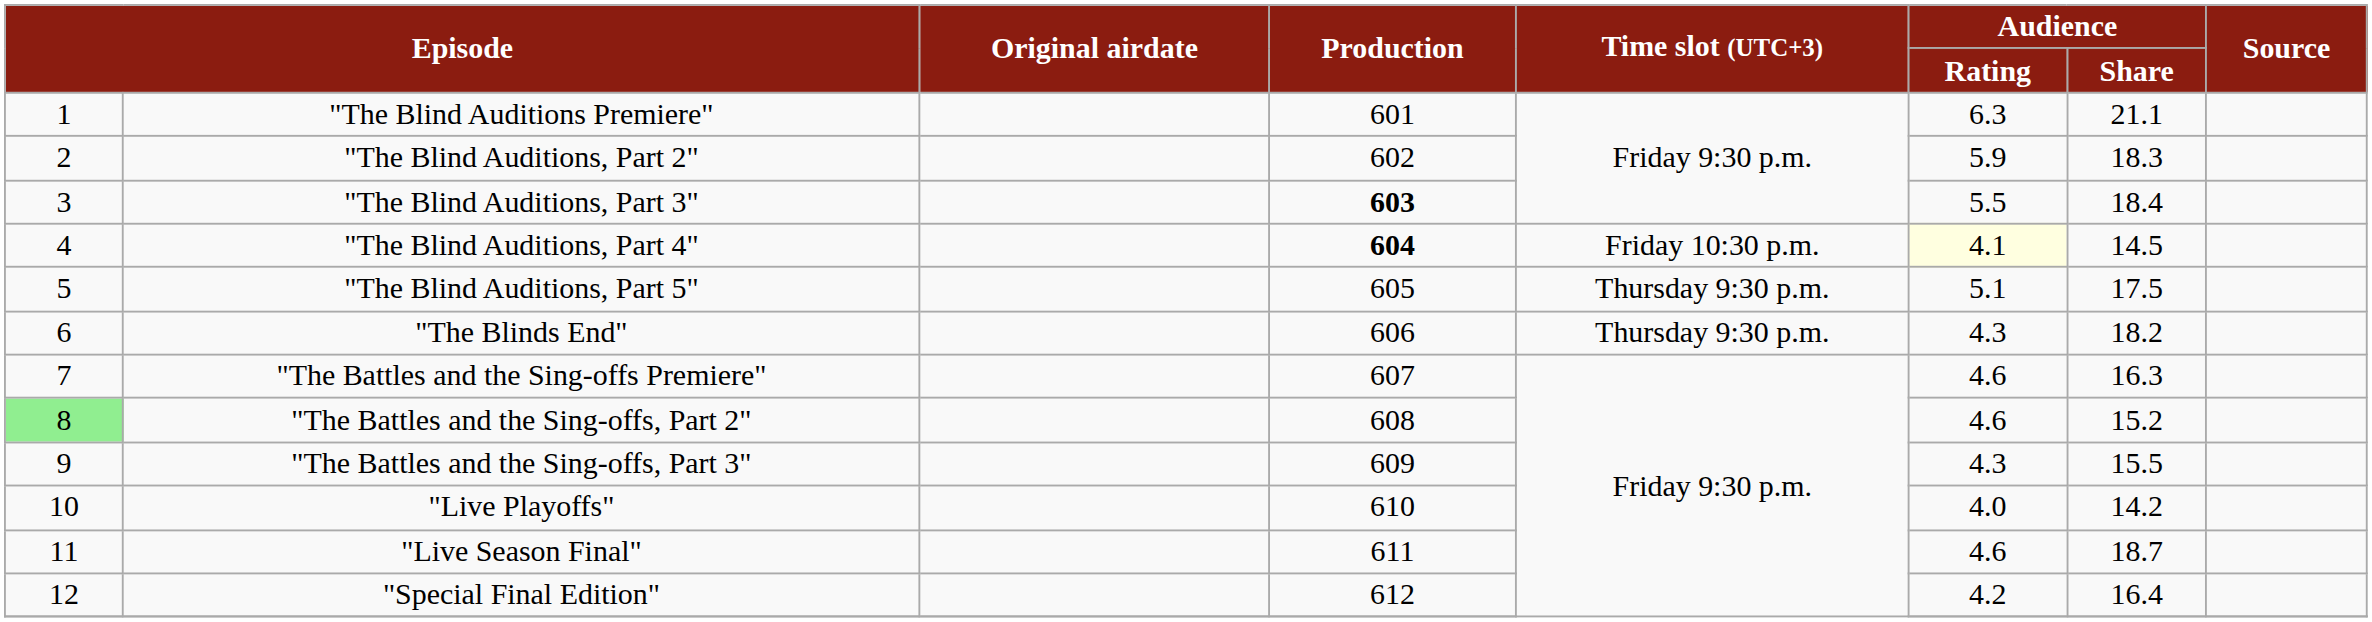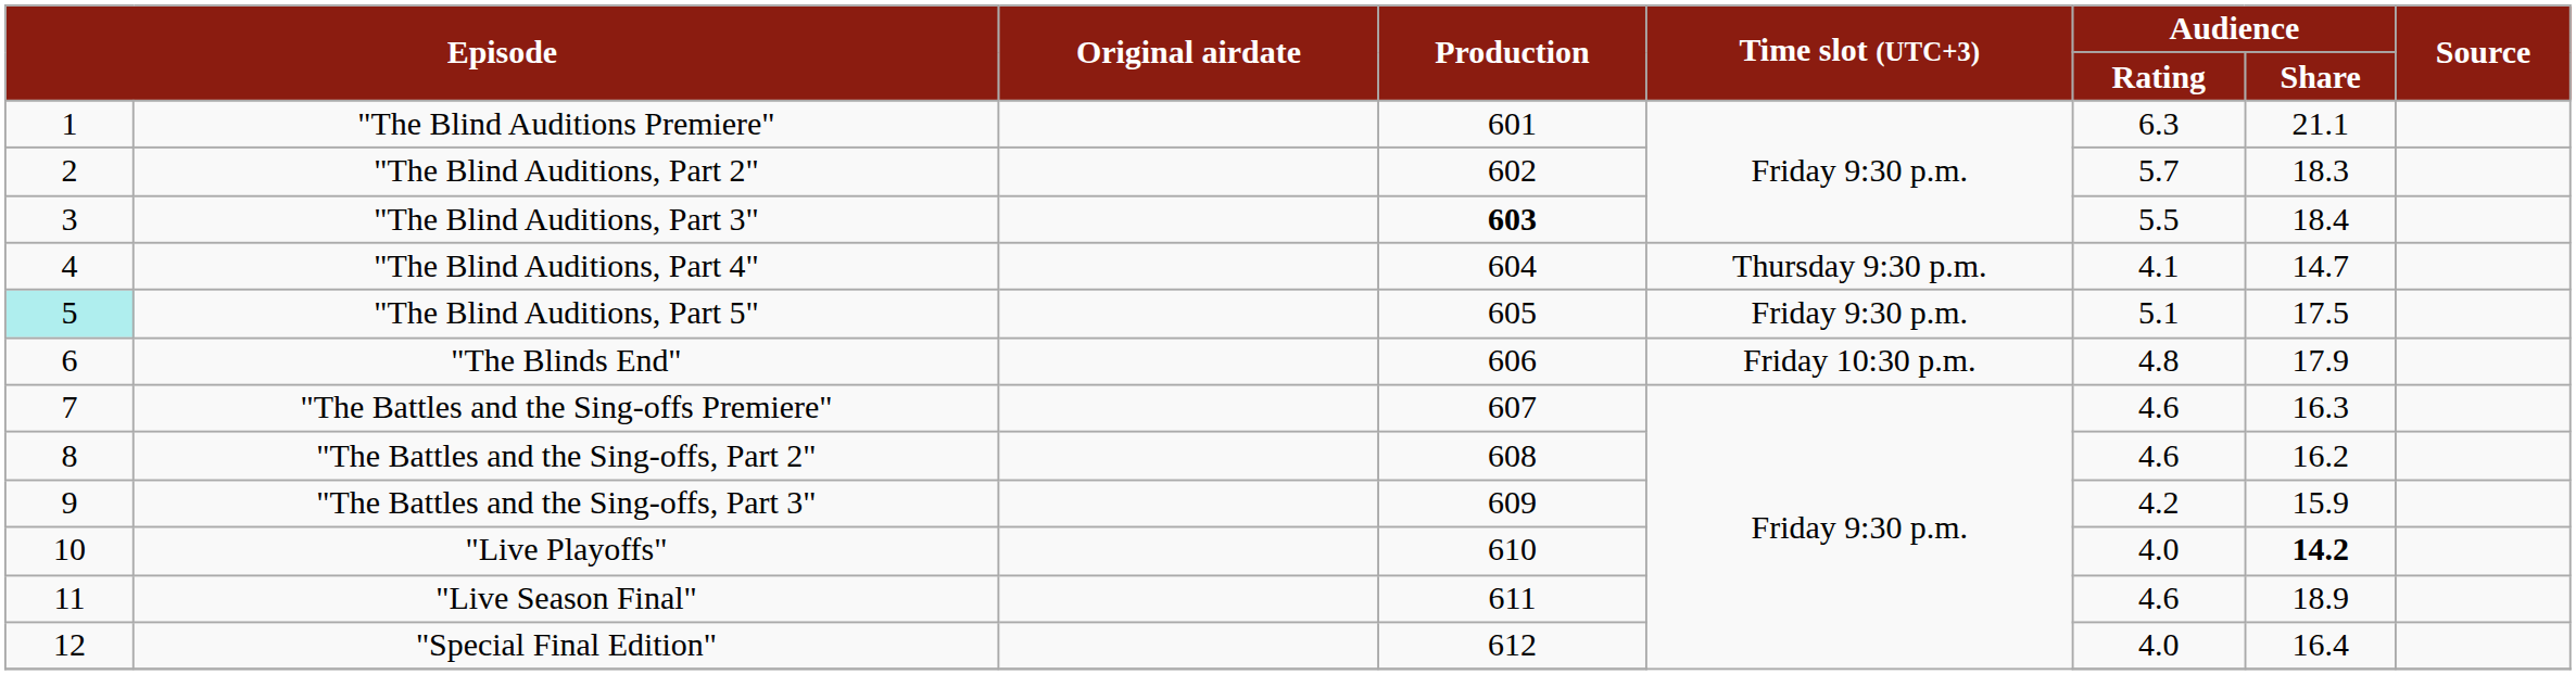"The Blind Auditions, Part 2" | Audience / Rating: 5.9 -> 5.7
"The Blind Auditions, Part 4" | Production: bold -> normal
"The Blind Auditions, Part 4" | Time slot (UTC+3): Friday 10:30 p.m. -> Thursday 9:30 p.m.
"The Blind Auditions, Part 4" | Audience / Rating: lightyellow background -> no background
"The Blind Auditions, Part 4" | Audience / Share: 14.5 -> 14.7
"The Blind Auditions, Part 5" | column 1: no background -> paleturquoise background
"The Blind Auditions, Part 5" | Time slot (UTC+3): Thursday 9:30 p.m. -> Friday 9:30 p.m.
"The Blinds End" | Time slot (UTC+3): Thursday 9:30 p.m. -> Friday 10:30 p.m.
"The Blinds End" | Audience / Rating: 4.3 -> 4.8
"The Blinds End" | Audience / Share: 18.2 -> 17.9
"The Battles and the Sing-offs, Part 2" | column 1: lightgreen background -> no background
"The Battles and the Sing-offs, Part 2" | Audience / Share: 15.2 -> 16.2
"The Battles and the Sing-offs, Part 3" | Audience / Rating: 4.3 -> 4.2
"The Battles and the Sing-offs, Part 3" | Audience / Share: 15.5 -> 15.9
"Live Playoffs" | Audience / Share: normal -> bold
"Live Season Final" | Audience / Share: 18.7 -> 18.9
"Special Final Edition" | Audience / Rating: 4.2 -> 4.0
